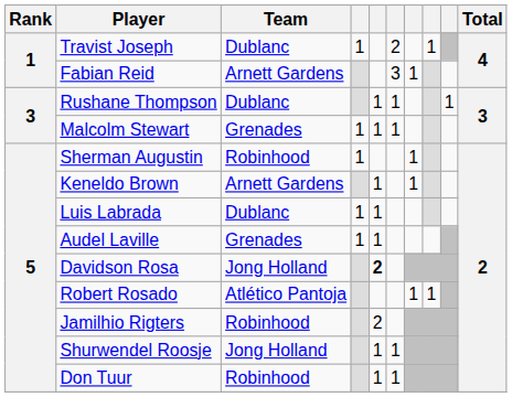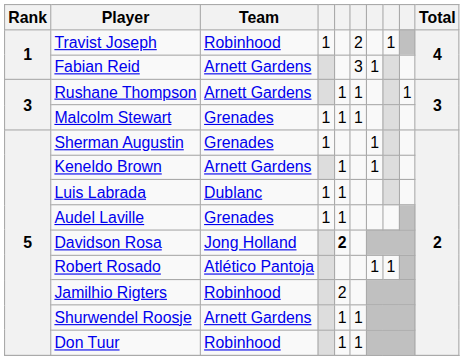Travist Joseph | Team: Dublanc -> Robinhood
Rushane Thompson | Team: Dublanc -> Arnett Gardens
Sherman Augustin | Team: Robinhood -> Grenades
Shurwendel Roosje | Team: Jong Holland -> Arnett Gardens
